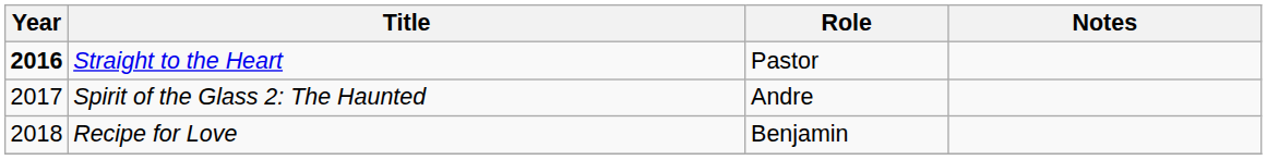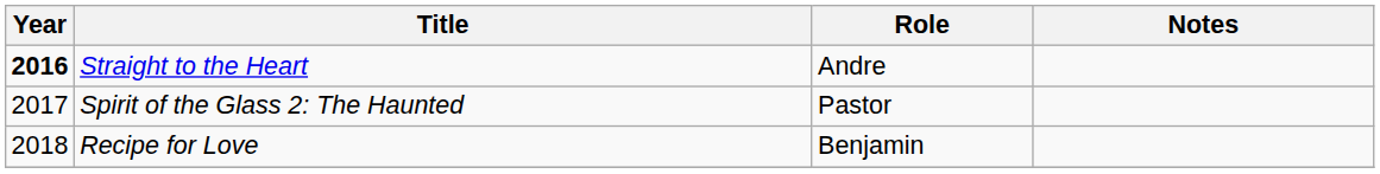Straight to the Heart | Role: Pastor -> Andre
Spirit of the Glass 2: The Haunted | Role: Andre -> Pastor
